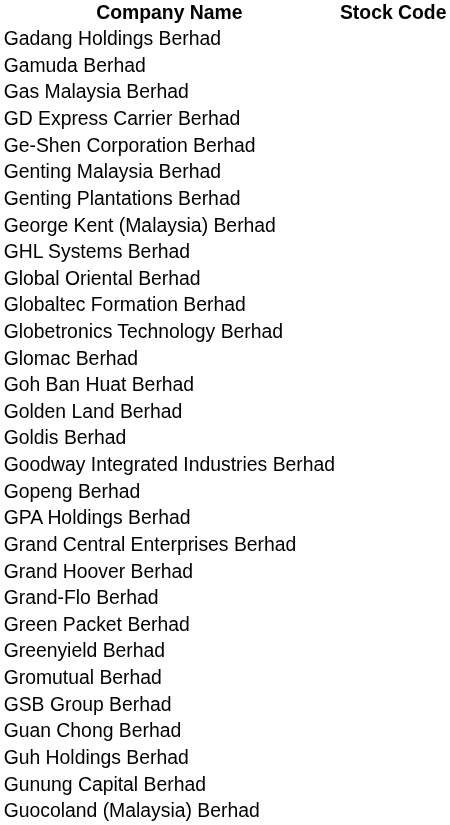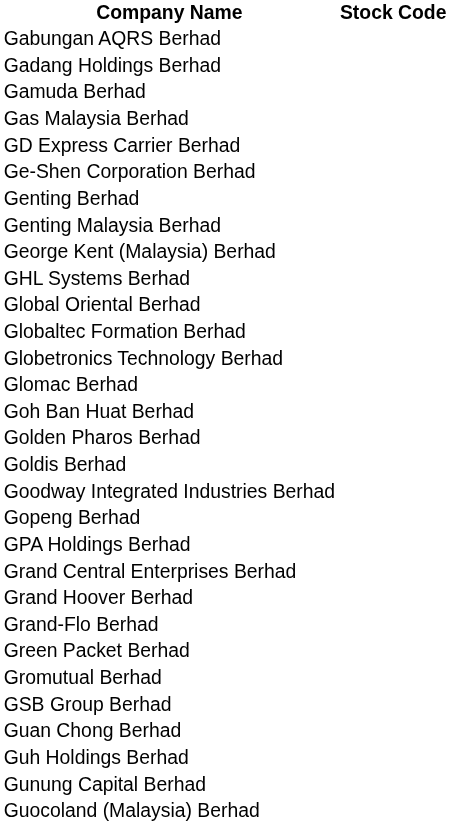+ row: Gabungan AQRS Berhad
+ row: Genting Berhad
- row: Genting Plantations Berhad
- row: Golden Land Berhad
+ row: Golden Pharos Berhad
- row: Greenyield Berhad
